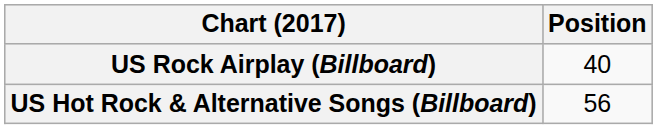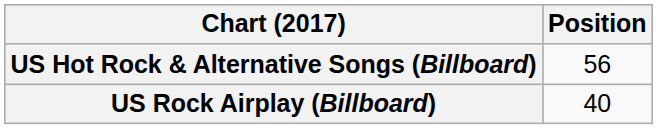rows swapped: US Hot Rock & Alternative Songs (Billboard) <-> US Rock Airplay (Billboard)
